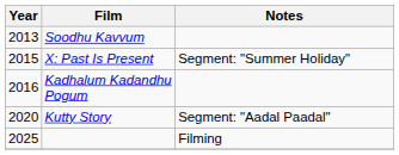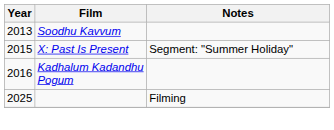- row: 2020 | Kutty Story | Segment: "Aadal Paadal"
